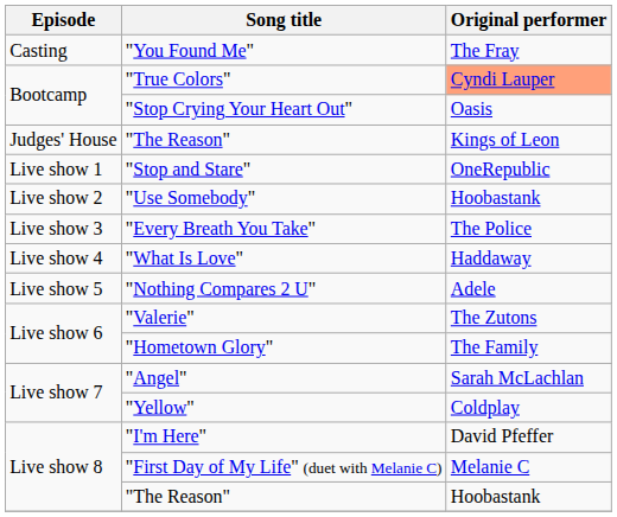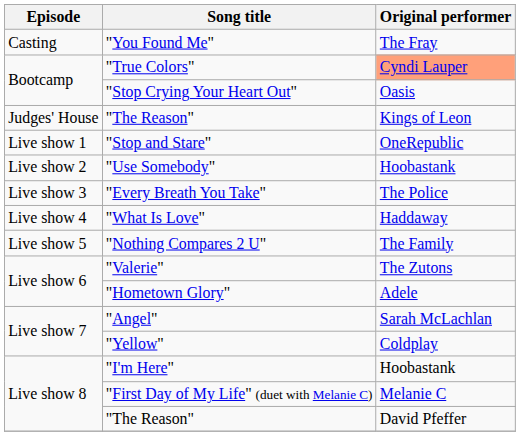"Nothing Compares 2 U" | Original performer: Adele -> The Family
"Hometown Glory" | Original performer: The Family -> Adele
"I'm Here" | Original performer: David Pfeffer -> Hoobastank
Live show 8 / "The Reason" | Original performer: Hoobastank -> David Pfeffer
